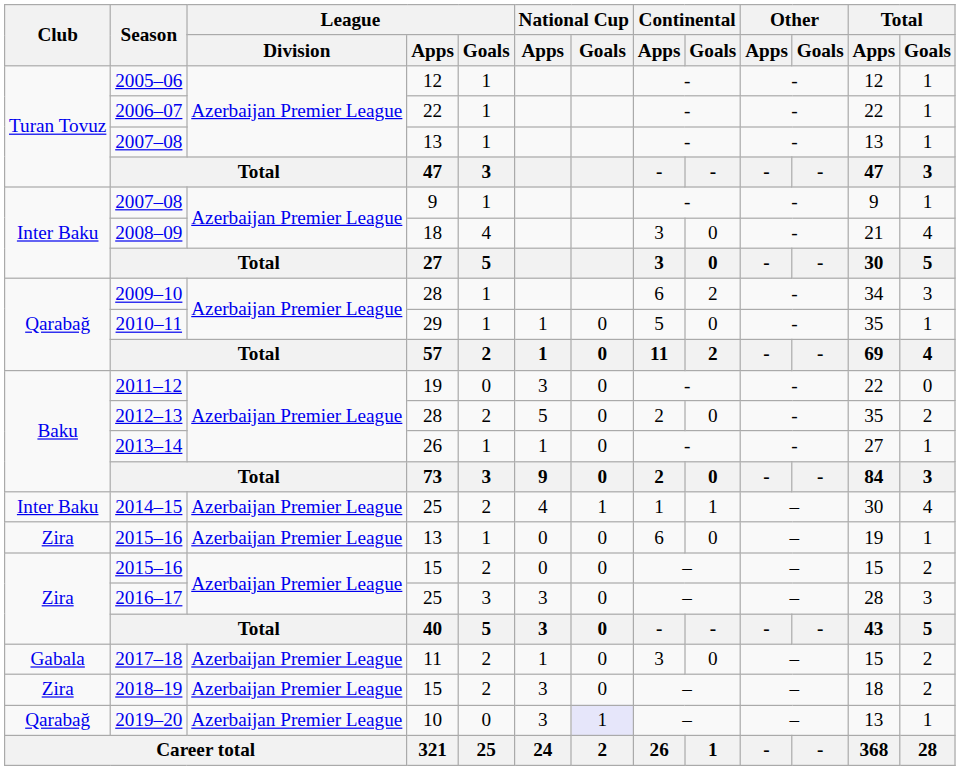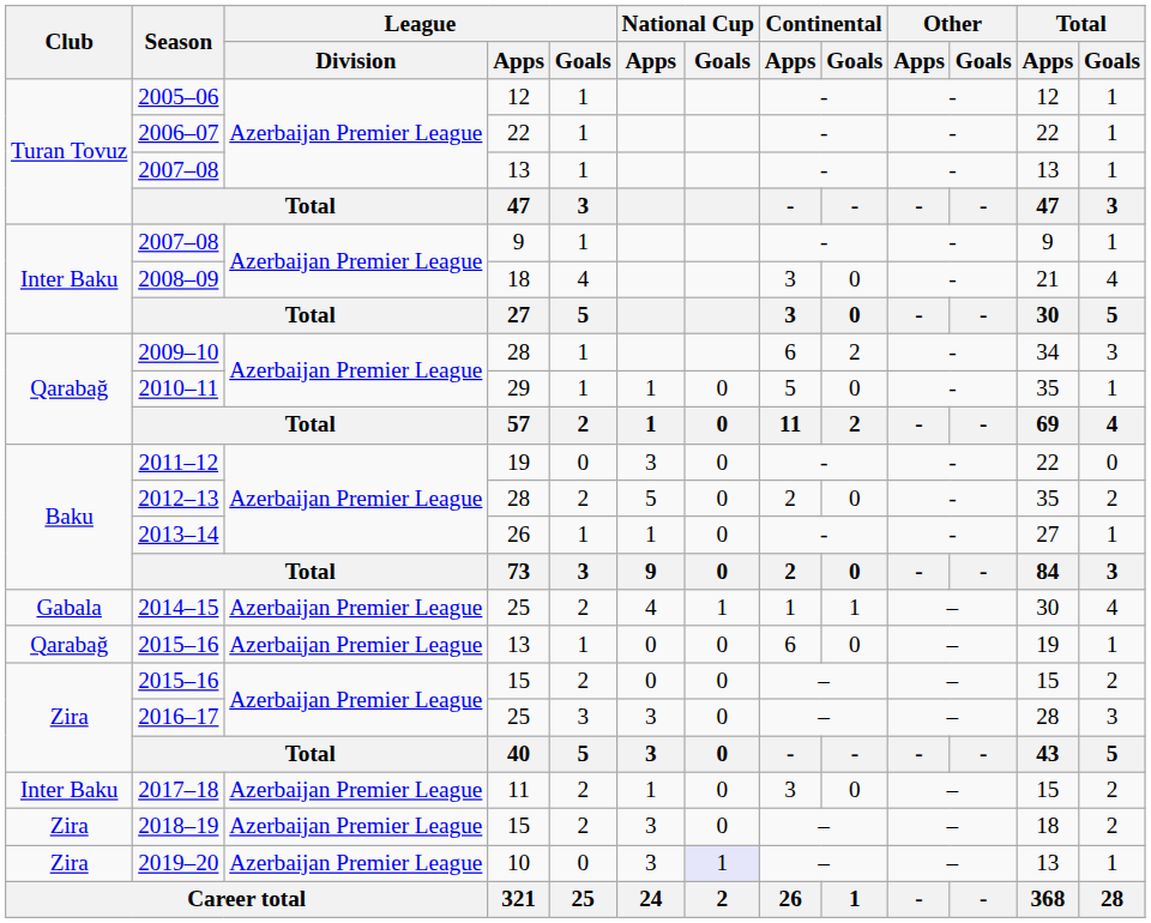2014–15 | Club: Inter Baku -> Gabala
2015–16 / 13 | Club: Zira -> Qarabağ
2017–18 | Club: Gabala -> Inter Baku
2019–20 | Club: Qarabağ -> Zira
